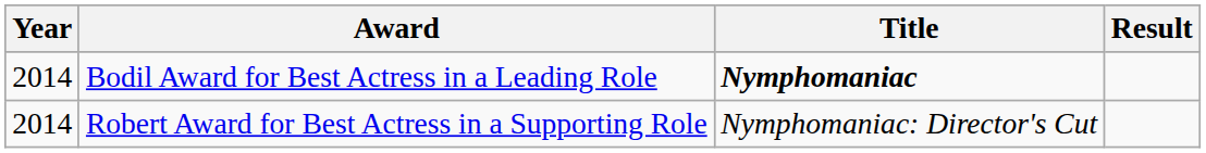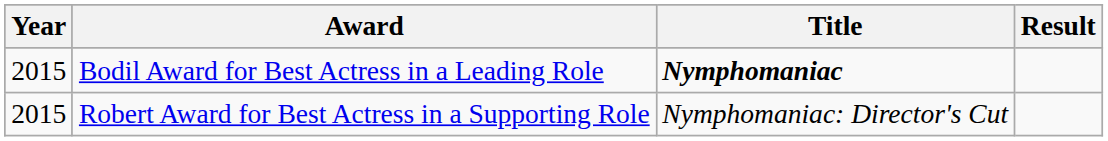Bodil Award for Best Actress in a Leading Role | Year: 2014 -> 2015
Robert Award for Best Actress in a Supporting Role | Year: 2014 -> 2015
